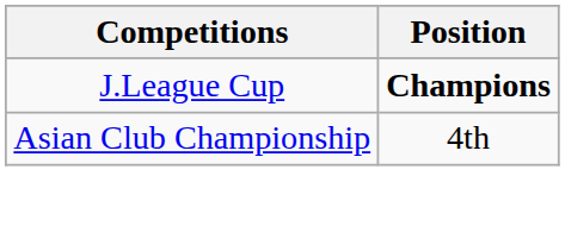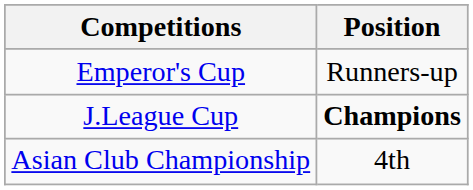+ row: Emperor's Cup | Runners-up
